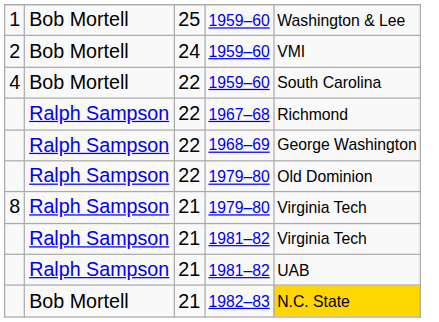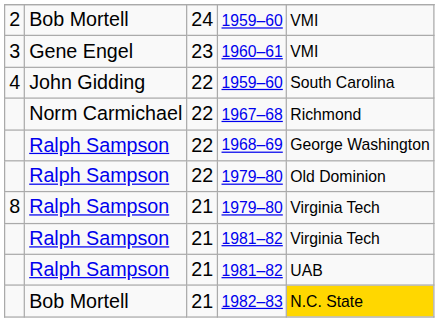- row: 1 | Bob Mortell | 25 | 1959–60 | Washington & Lee
+ row: 3 | Gene Engel | 23 | 1960–61 | VMI
4 / 1959–60 | column 2: Bob Mortell -> John Gidding
1967–68 | column 2: Ralph Sampson -> Norm Carmichael
